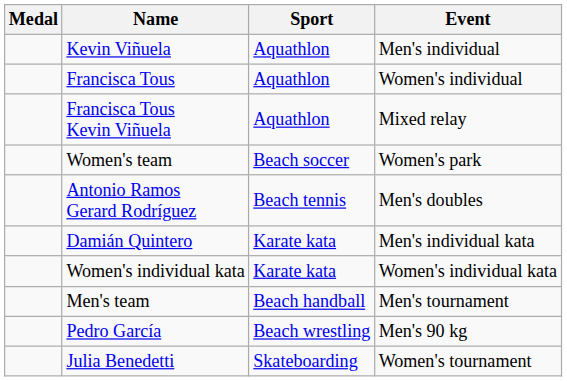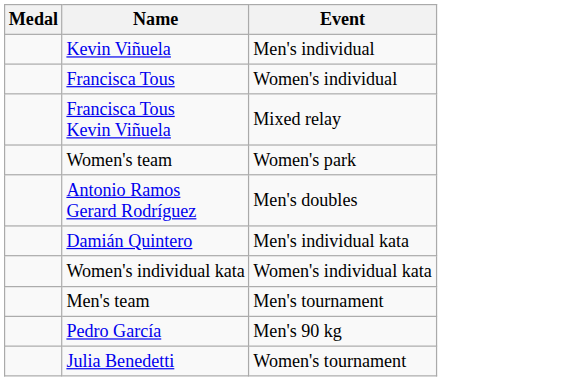- column: Sport | Aquathlon | Aquathlon | Aquathlon | Beach soccer | Beach tennis | Karate kata | Karate kata | Beach handball | Beach wrestling | Skateboarding
